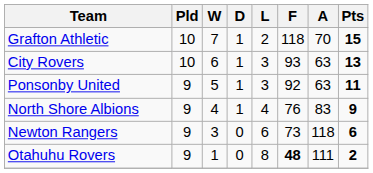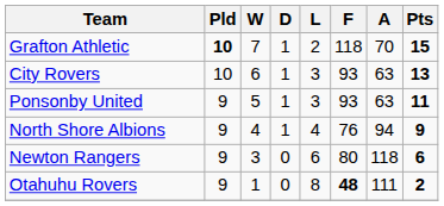Grafton Athletic | Pld: normal -> bold
Ponsonby United | F: 92 -> 93
North Shore Albions | A: 83 -> 94
Newton Rangers | F: 73 -> 80
